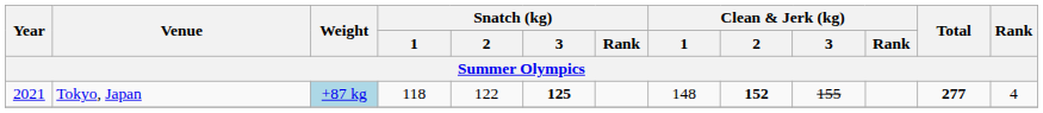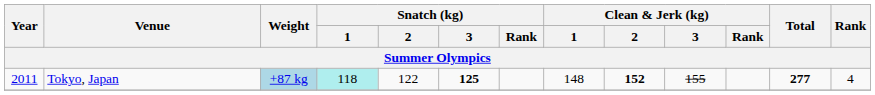Tokyo, Japan | Year: 2021 -> 2011
Tokyo, Japan | Snatch (kg) / 1: no background -> paleturquoise background
